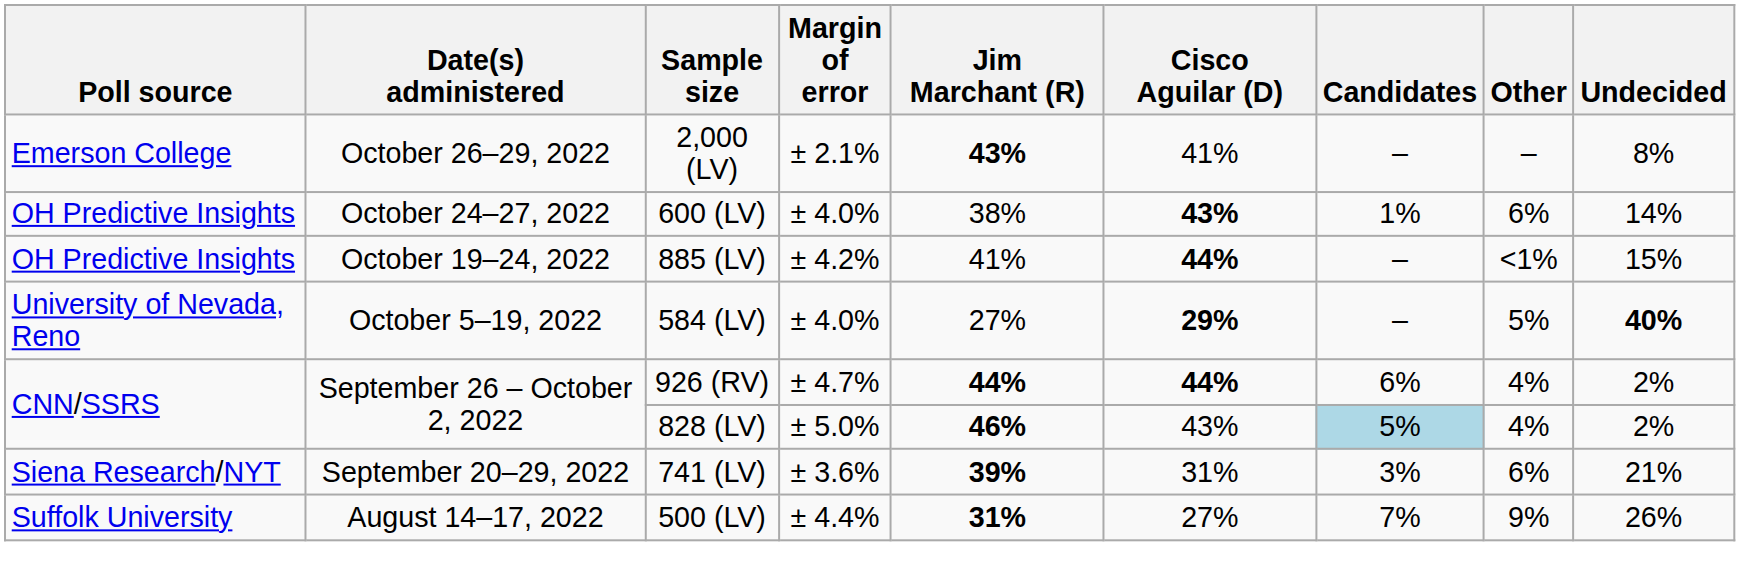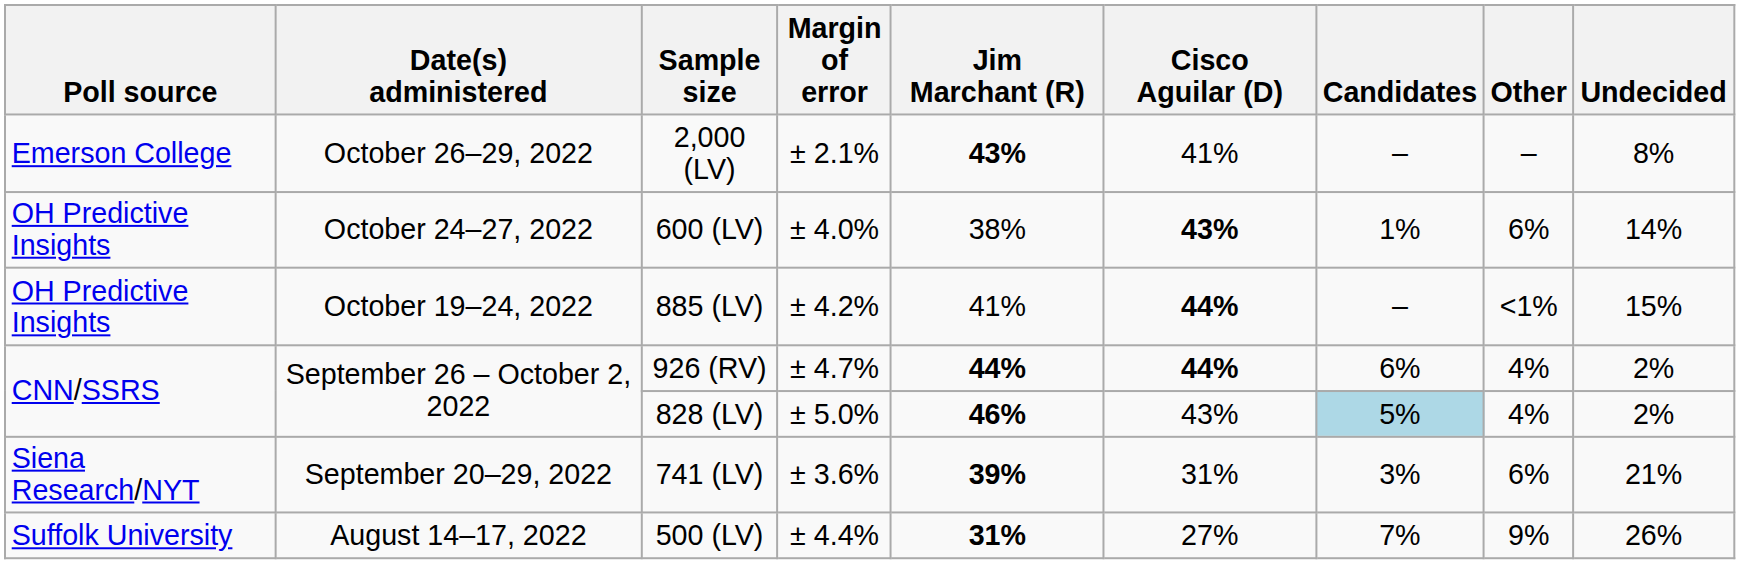- row: University of Nevada, Reno | October 5–19, 2022 | 584 (LV) | ± 4.0% | 27% | 29% | – | 5% | 40%
